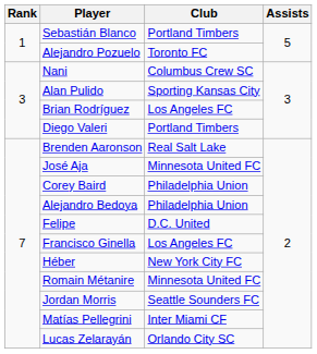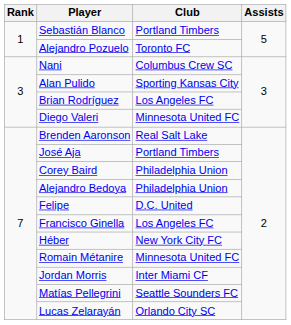Diego Valeri | Club: Portland Timbers -> Minnesota United FC
José Aja | Club: Minnesota United FC -> Portland Timbers
Jordan Morris | Club: Seattle Sounders FC -> Inter Miami CF
Matías Pellegrini | Club: Inter Miami CF -> Seattle Sounders FC
